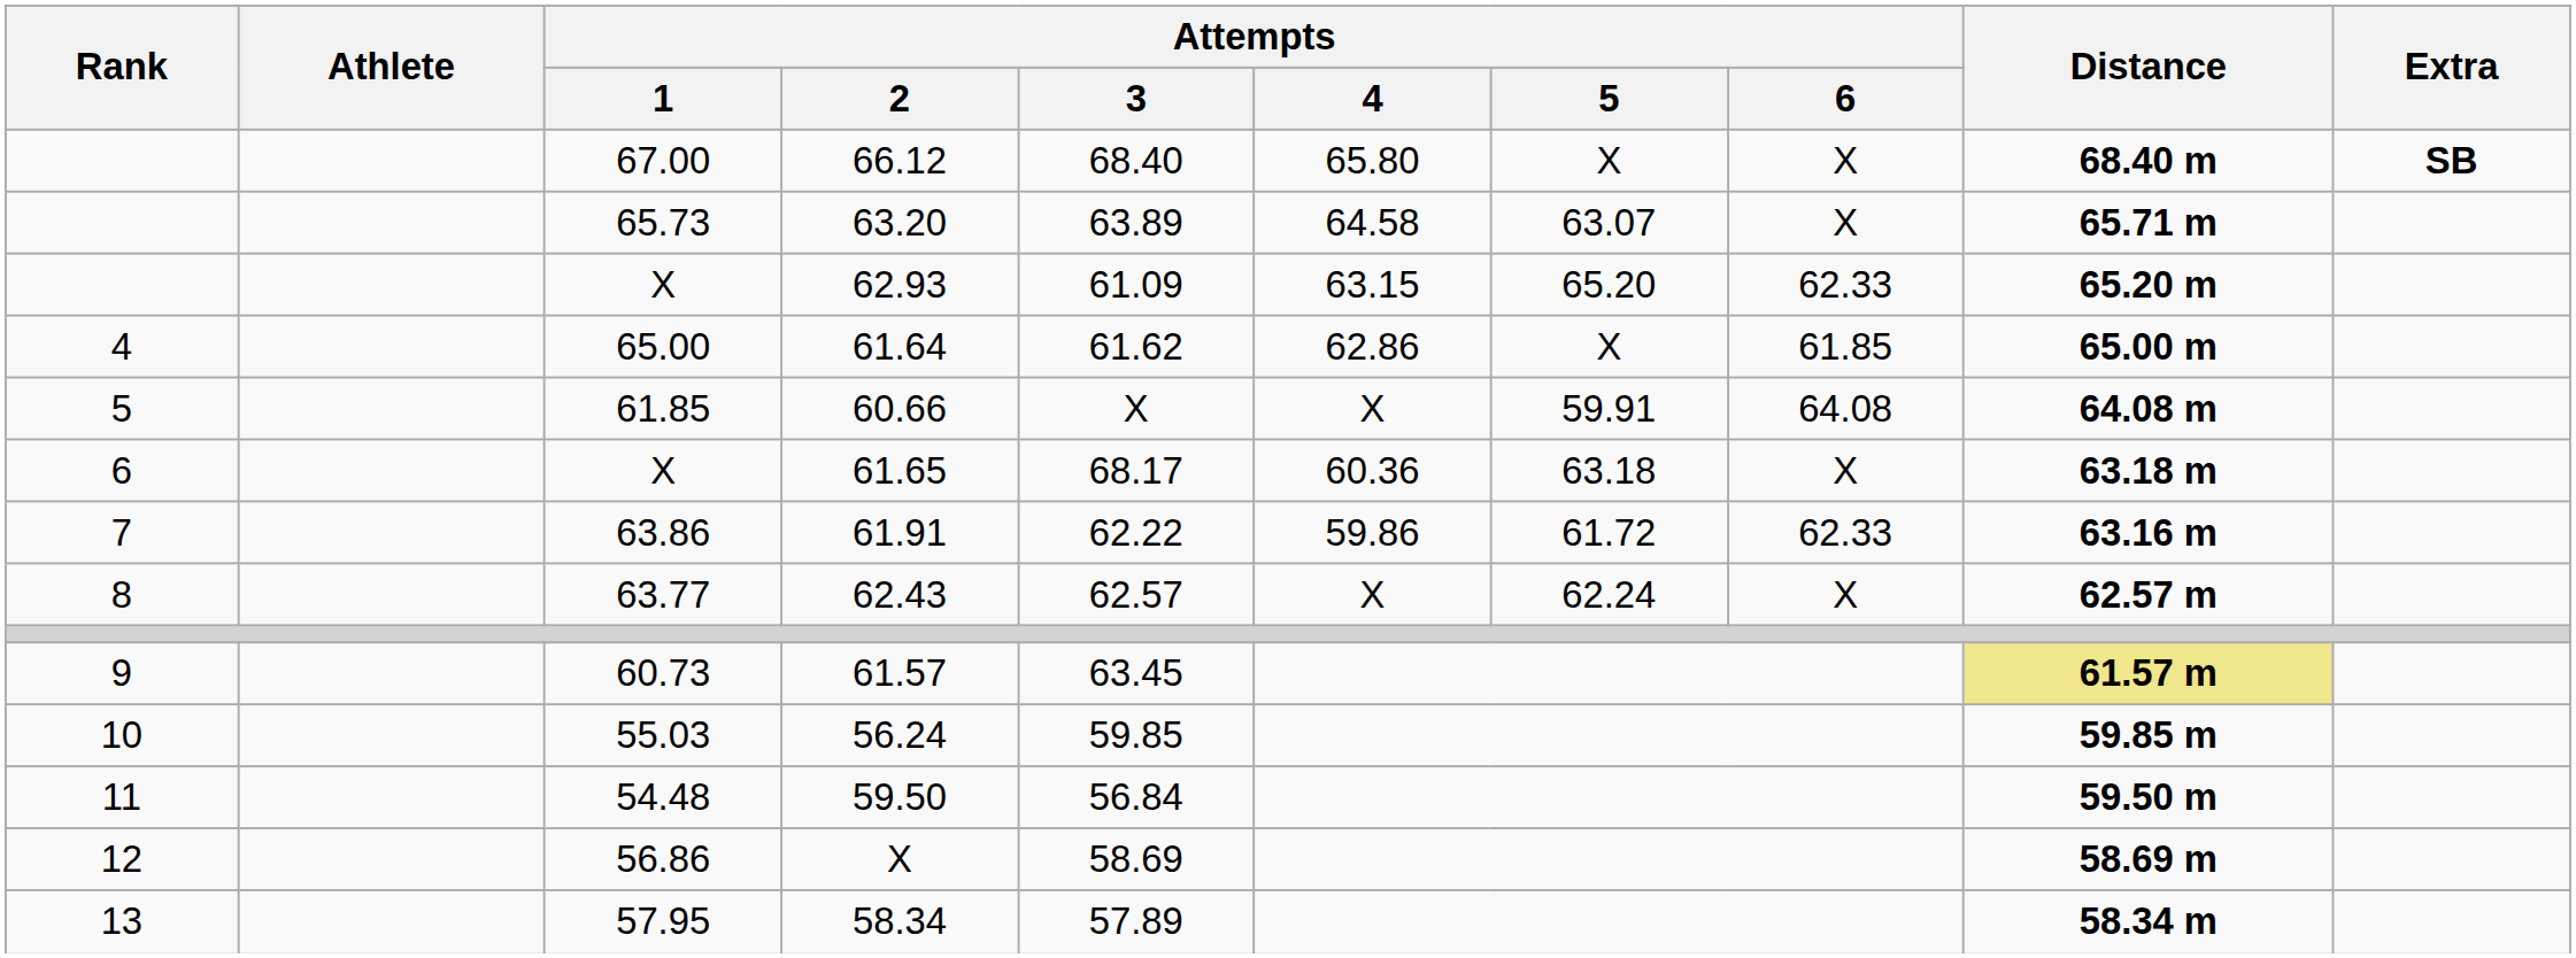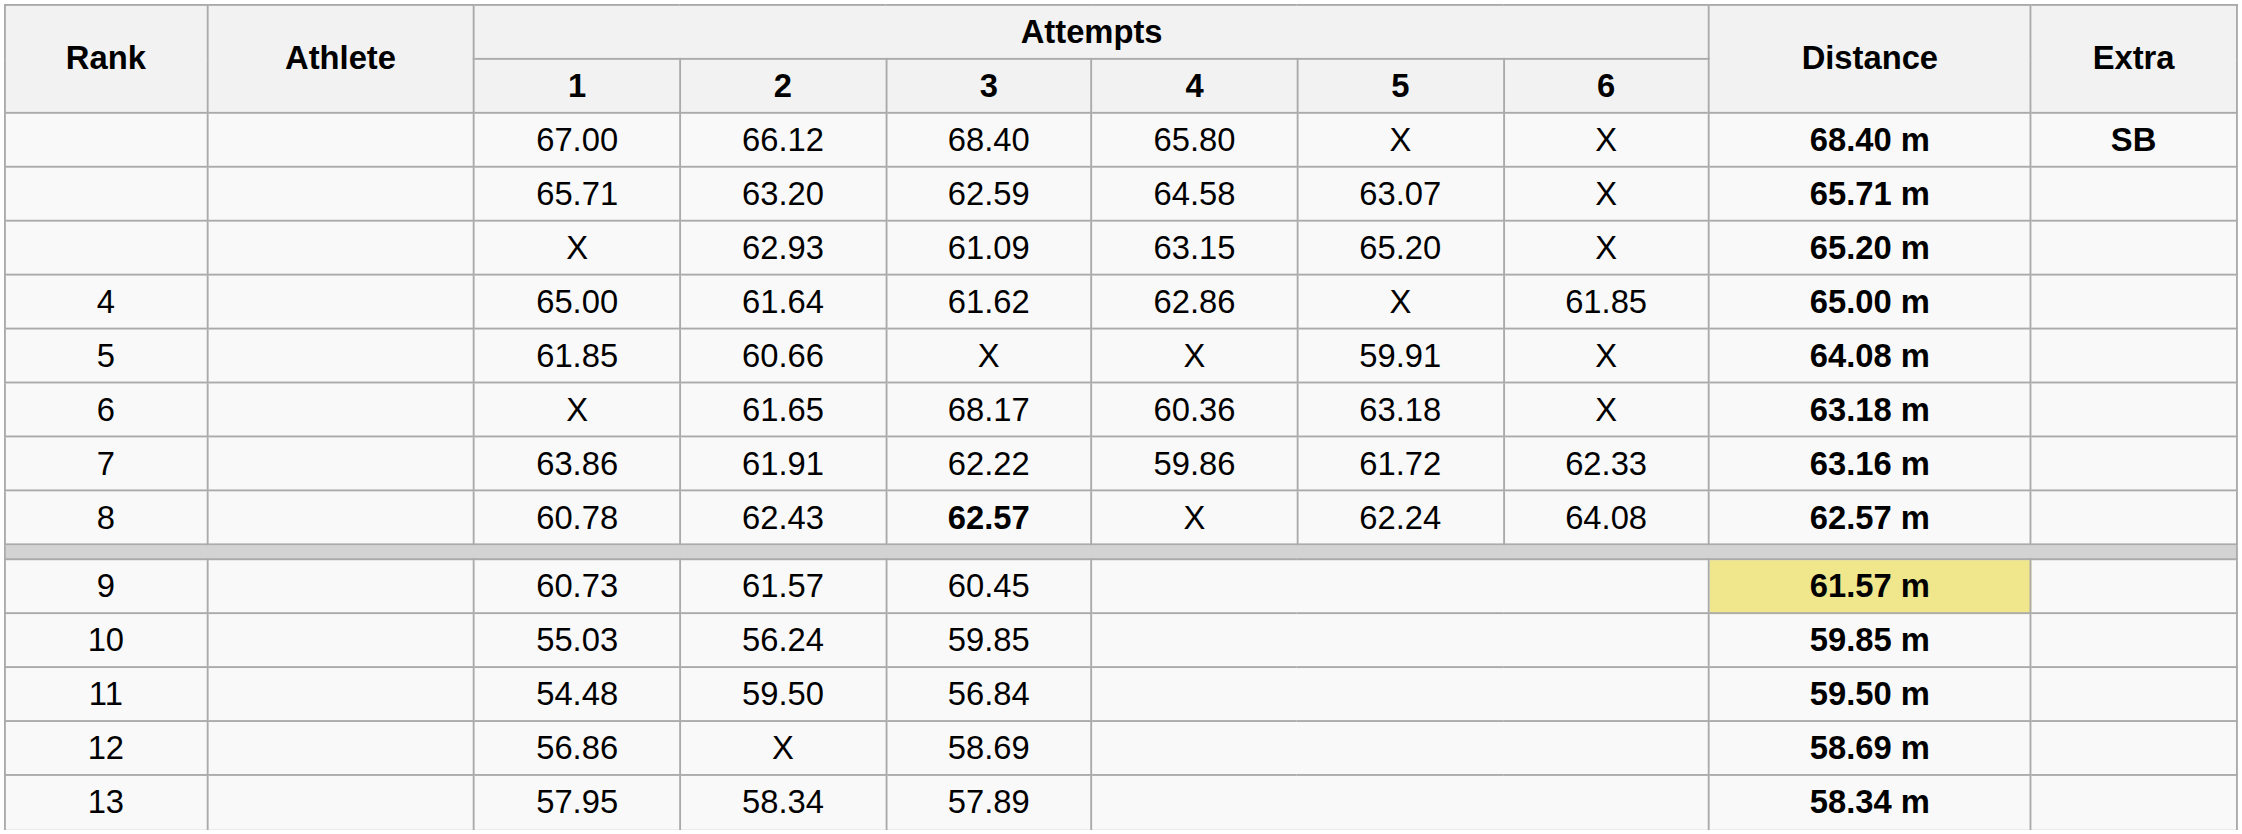63.20 | Attempts / 1: 65.73 -> 65.71
63.20 | Attempts / 3: 63.89 -> 62.59
62.93 | Attempts / 6: 62.33 -> X
60.66 | Attempts / 6: 64.08 -> X
62.43 | Attempts / 1: 63.77 -> 60.78
62.43 | Attempts / 3: normal -> bold
62.43 | Attempts / 6: X -> 64.08
61.57 | Attempts / 3: 63.45 -> 60.45
